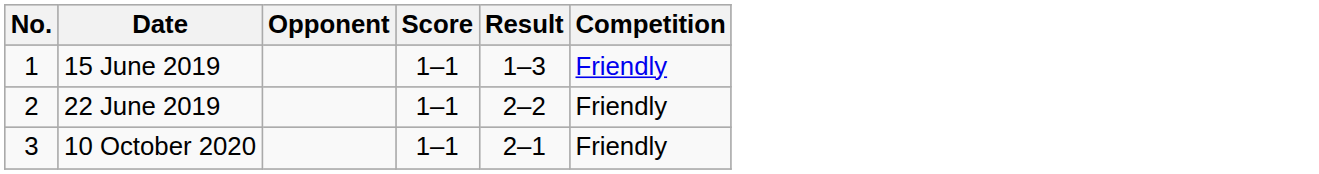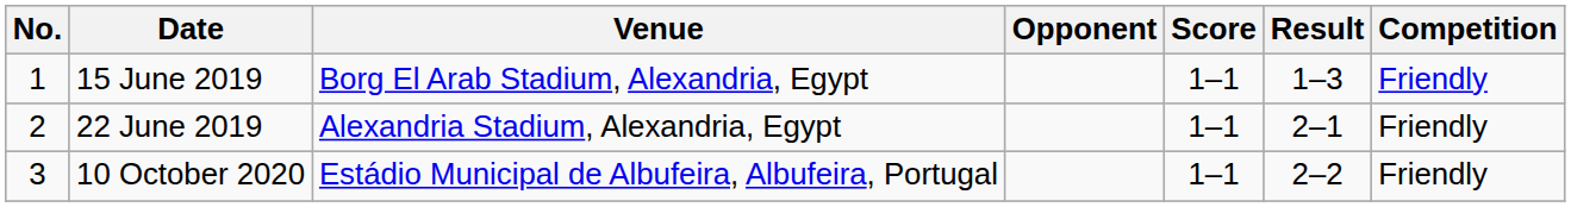+ column: Venue | Borg El Arab Stadium, Alexandria, Egypt | Alexandria Stadium, Alexandria, Egypt | Estádio Municipal de Albufeira, Albufeira, Portugal
22 June 2019 | Result: 2–2 -> 2–1
10 October 2020 | Result: 2–1 -> 2–2
